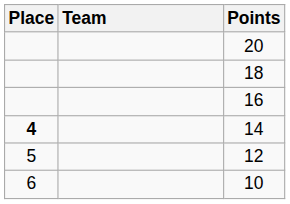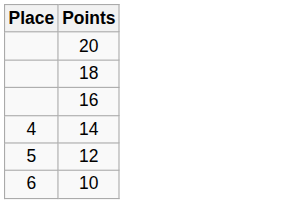- column: Team
14 | Place: bold -> normal
